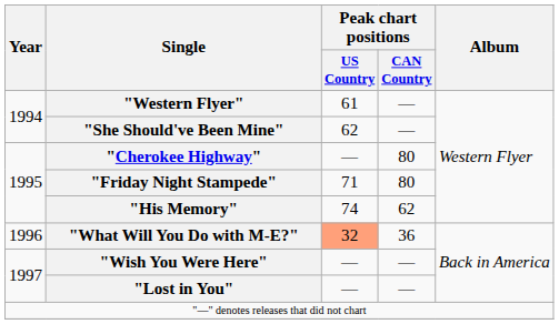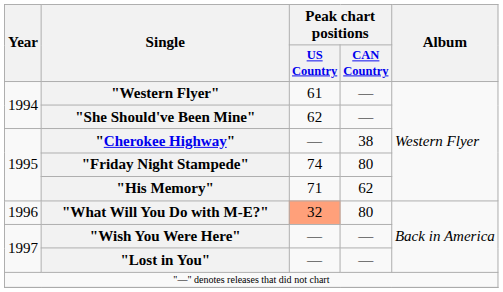"Cherokee Highway" | Peak chart positions / CAN Country: 80 -> 38
"Friday Night Stampede" | Peak chart positions / US Country: 71 -> 74
"His Memory" | Peak chart positions / US Country: 74 -> 71
"What Will You Do with M-E?" | Peak chart positions / CAN Country: 36 -> 80
